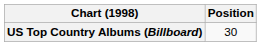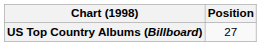US Top Country Albums (Billboard) | Position: 30 -> 27
